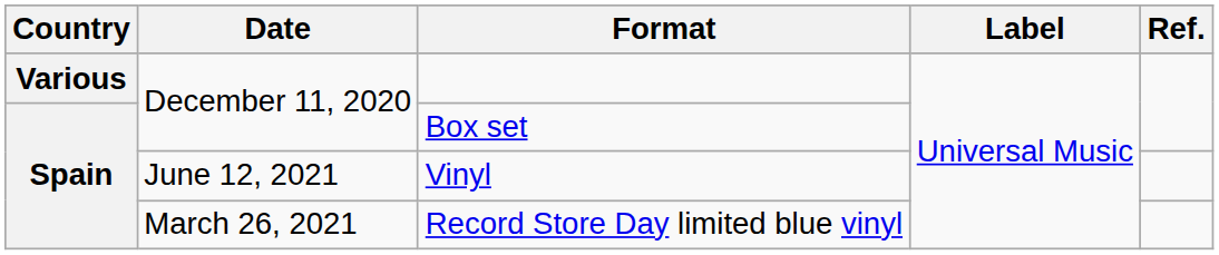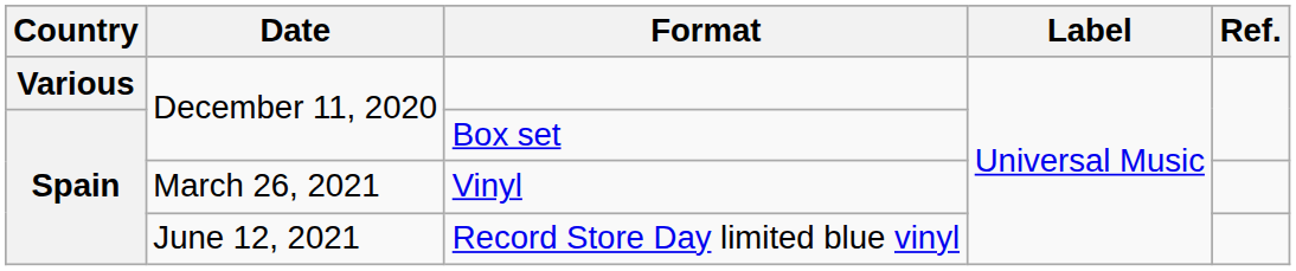Vinyl | Date: June 12, 2021 -> March 26, 2021
Record Store Day limited blue vinyl | Date: March 26, 2021 -> June 12, 2021
